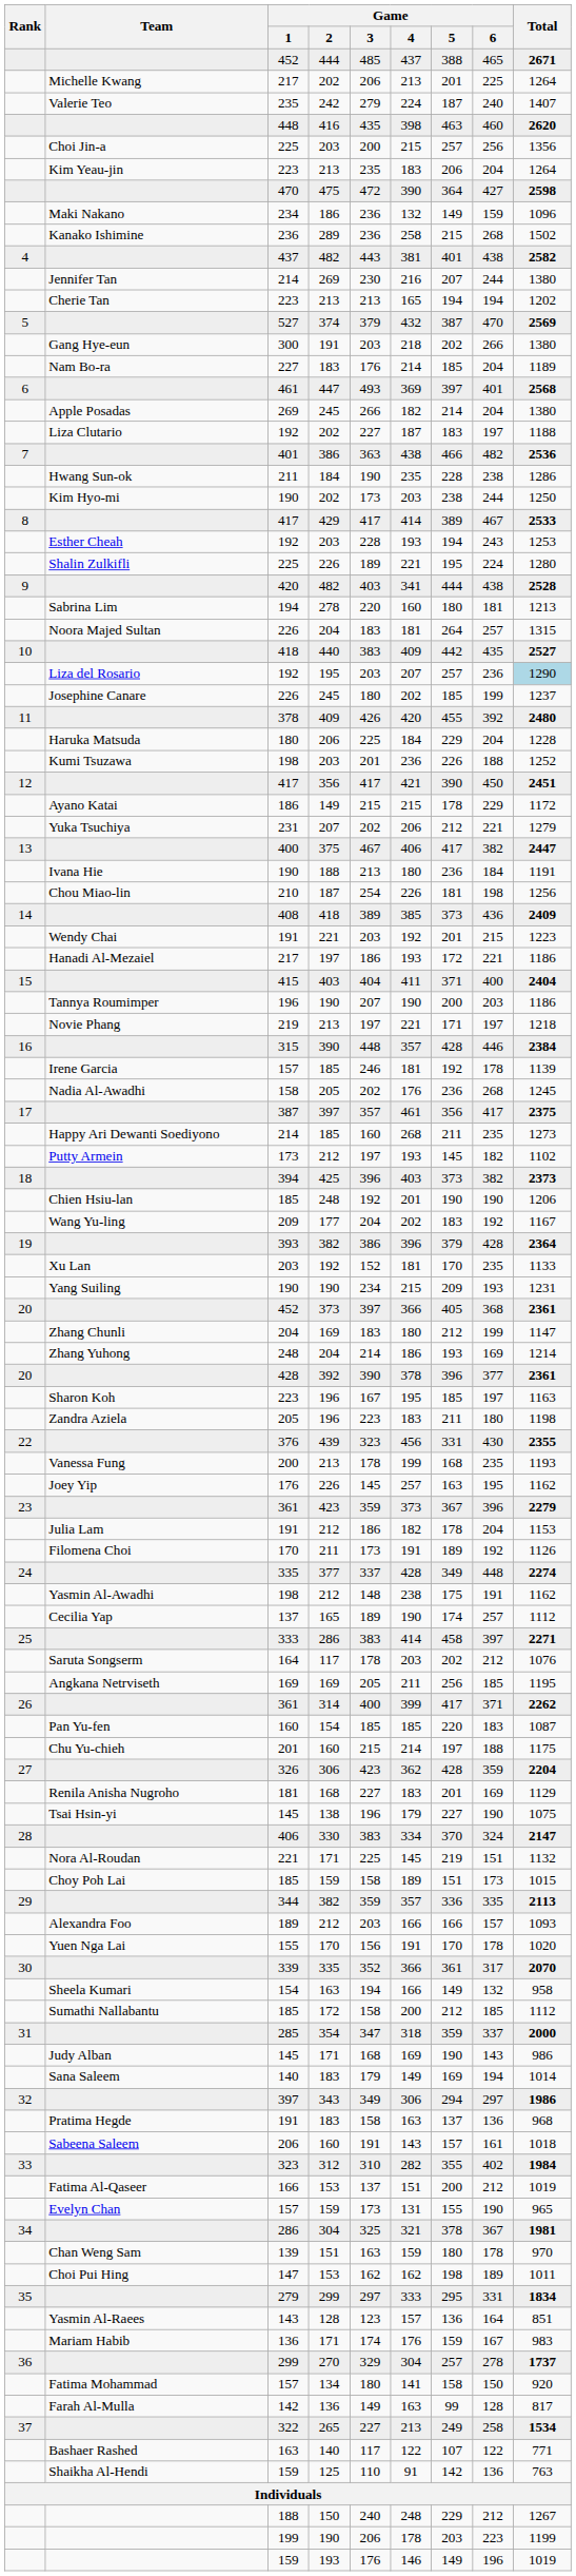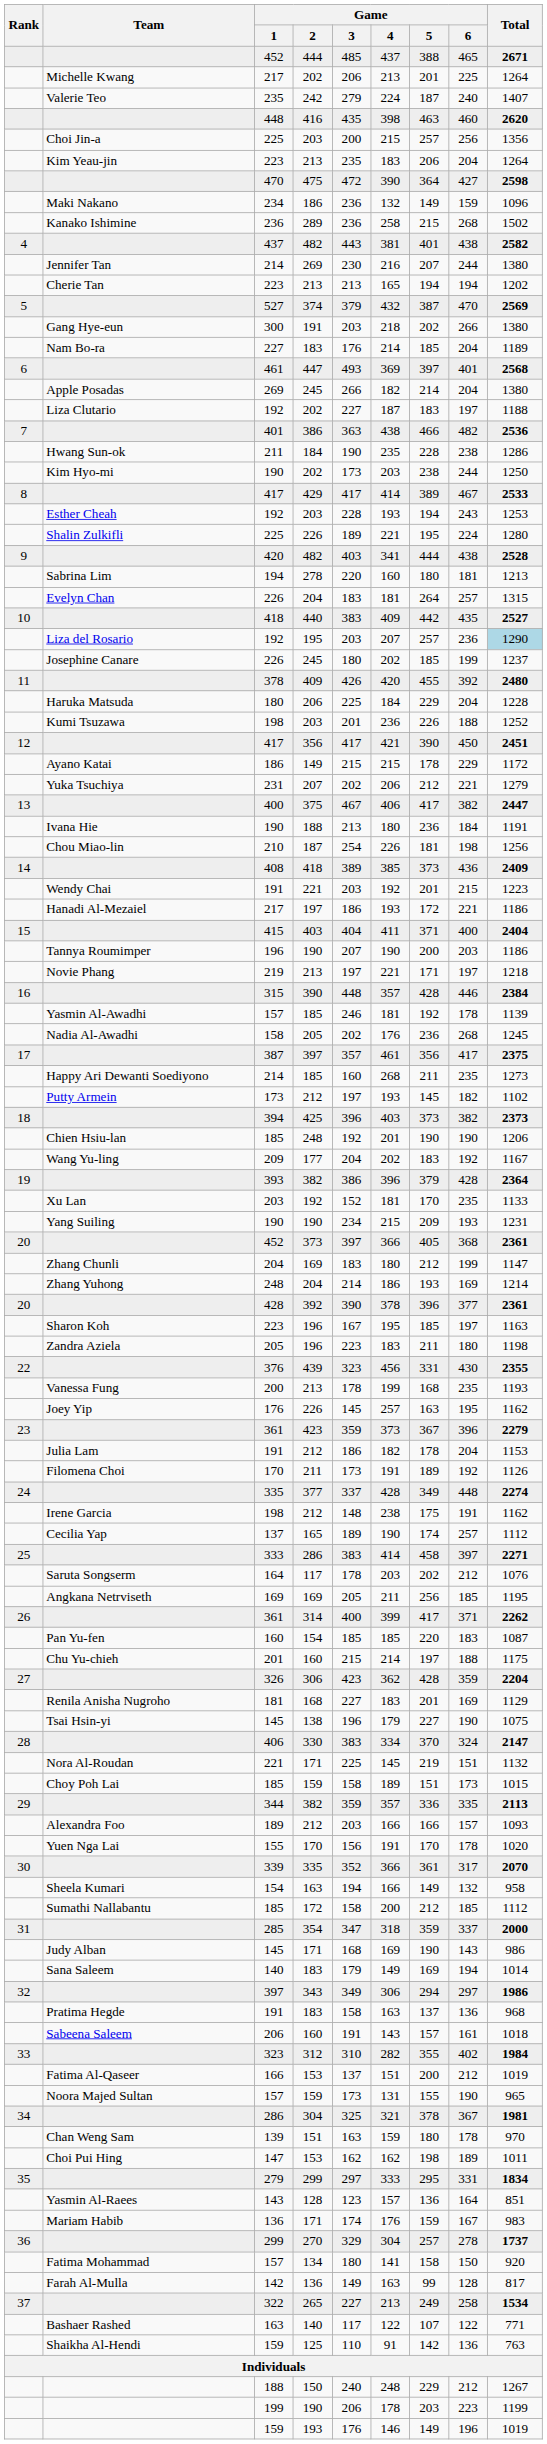226 / 204 | Team: Noora Majed Sultan -> Evelyn Chan
157 / 185 | Team: Irene Garcia -> Yasmin Al-Awadhi
198 / 212 | Team: Yasmin Al-Awadhi -> Irene Garcia
157 / 159 | Team: Evelyn Chan -> Noora Majed Sultan
